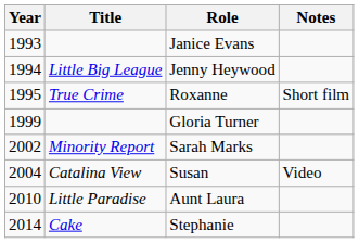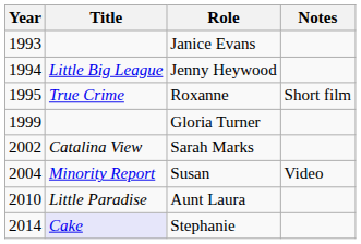Sarah Marks | Title: Minority Report -> Catalina View
Susan | Title: Catalina View -> Minority Report
Stephanie | Title: no background -> lavender background
